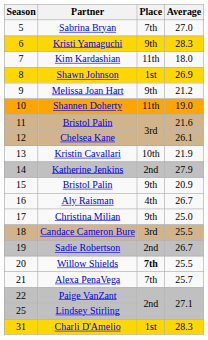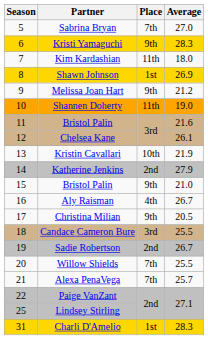15 / Bristol Palin | Average: 20.9 -> 21.0
Christina Milian | Average: 25.0 -> 20.5
Willow Shields | Place: bold -> normal
